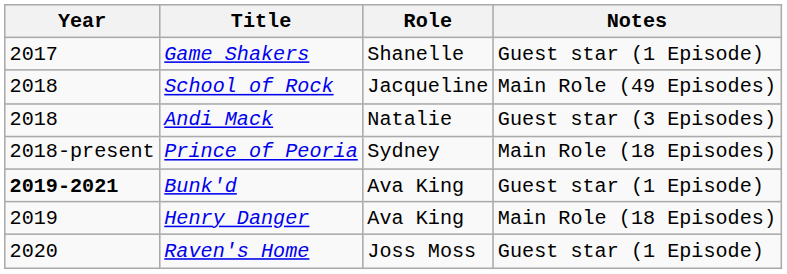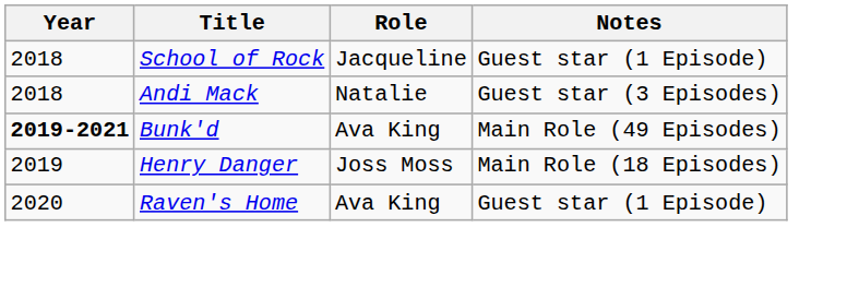- row: 2017 | Game Shakers | Shanelle | Guest star (1 Episode)
School of Rock | Notes: Main Role (49 Episodes) -> Guest star (1 Episode)
- row: 2018-present | Prince of Peoria | Sydney | Main Role (18 Episodes)
Bunk'd | Notes: Guest star (1 Episode) -> Main Role (49 Episodes)
Henry Danger | Role: Ava King -> Joss Moss
Raven's Home | Role: Joss Moss -> Ava King
